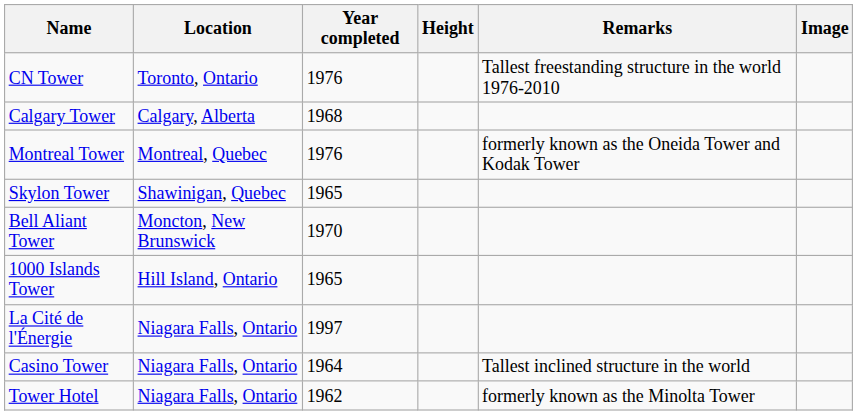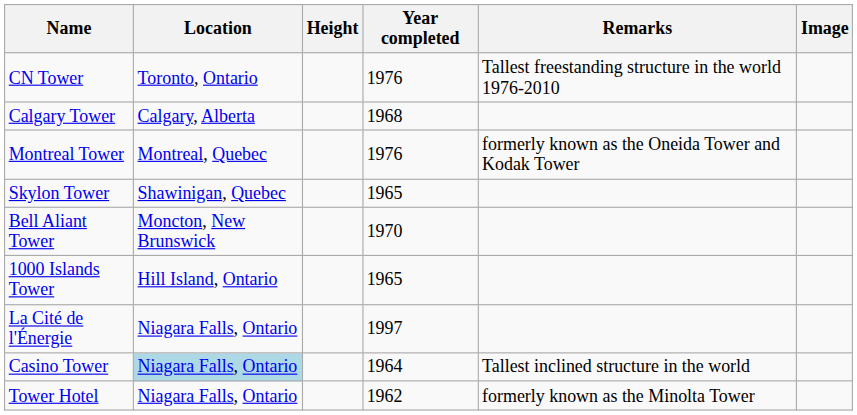columns swapped: Height <-> Year completed
Casino Tower | Location: no background -> lightblue background
